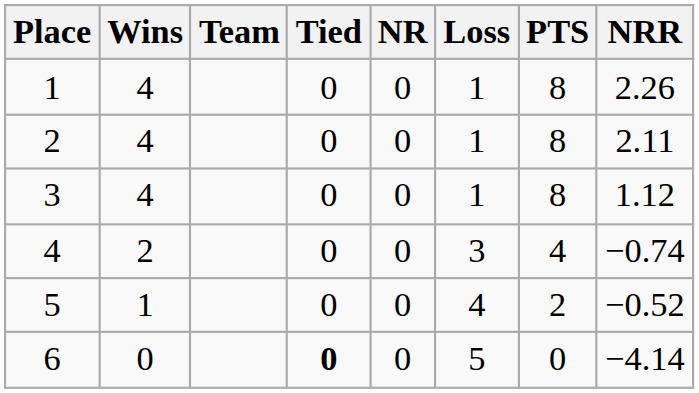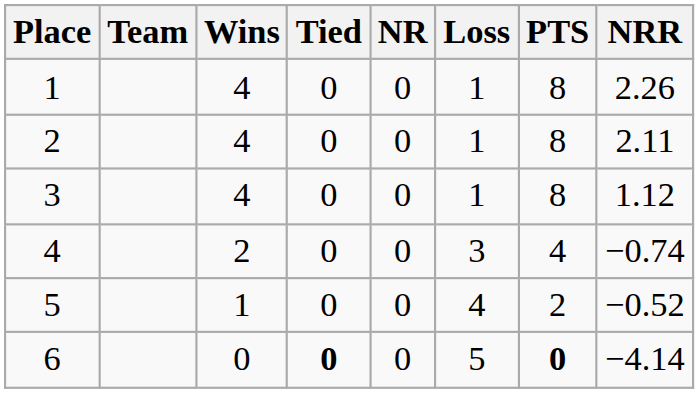columns swapped: Team <-> Wins
6 | PTS: normal -> bold
